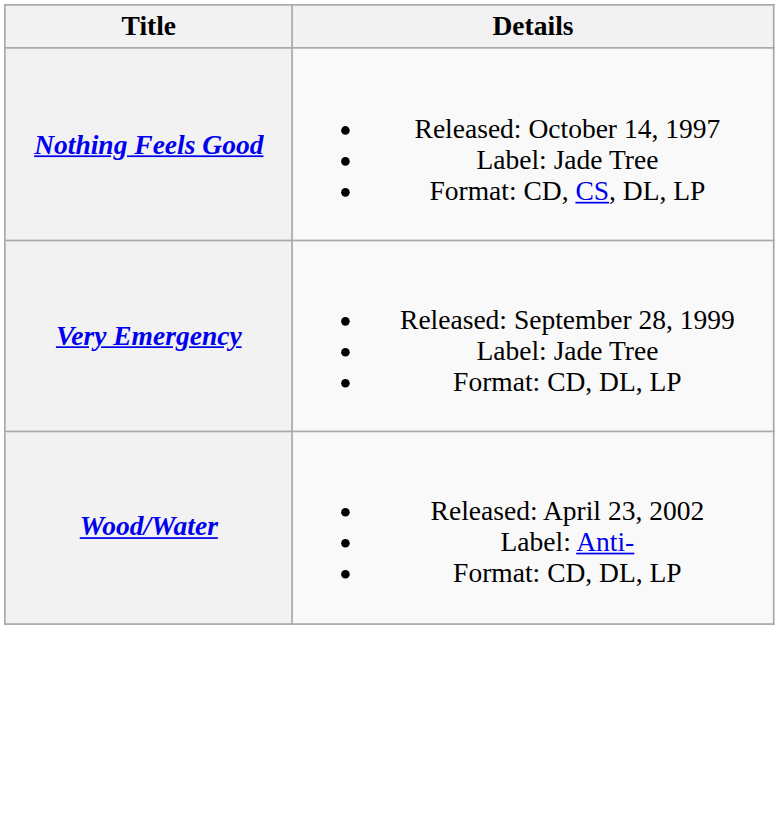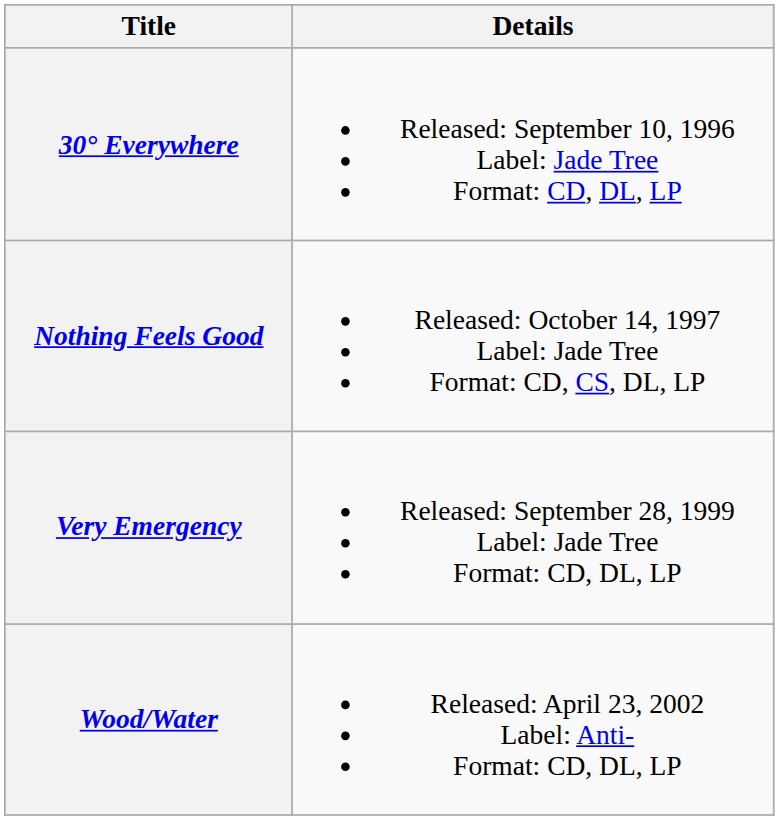+ row: 30° Everywhere | Released: September 10, 1996 Label: Jade Tree Format: CD, DL, LP
